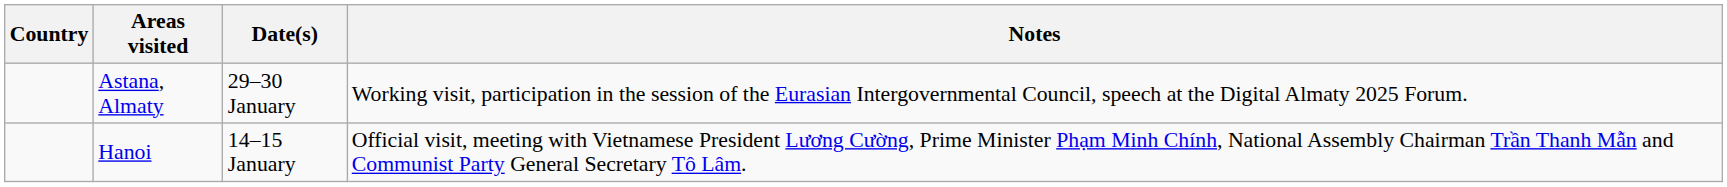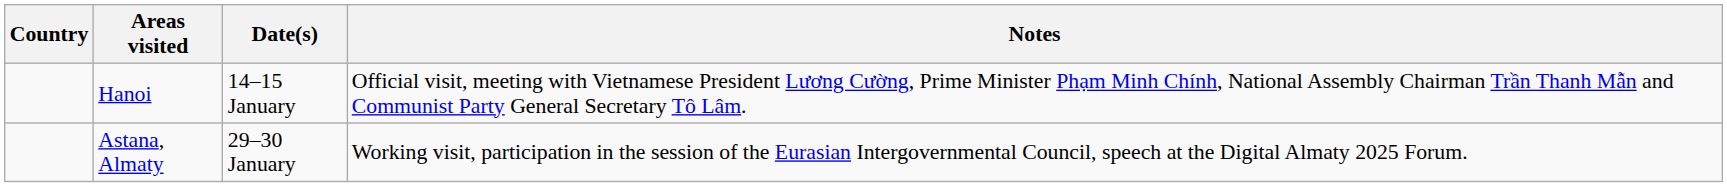rows swapped: Hanoi <-> Astana, Almaty
